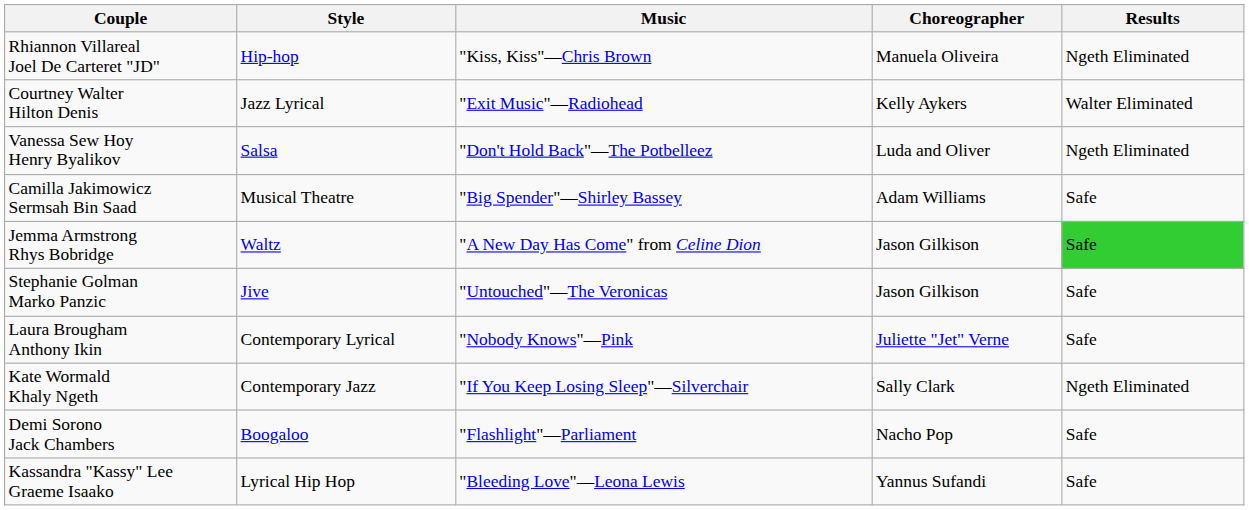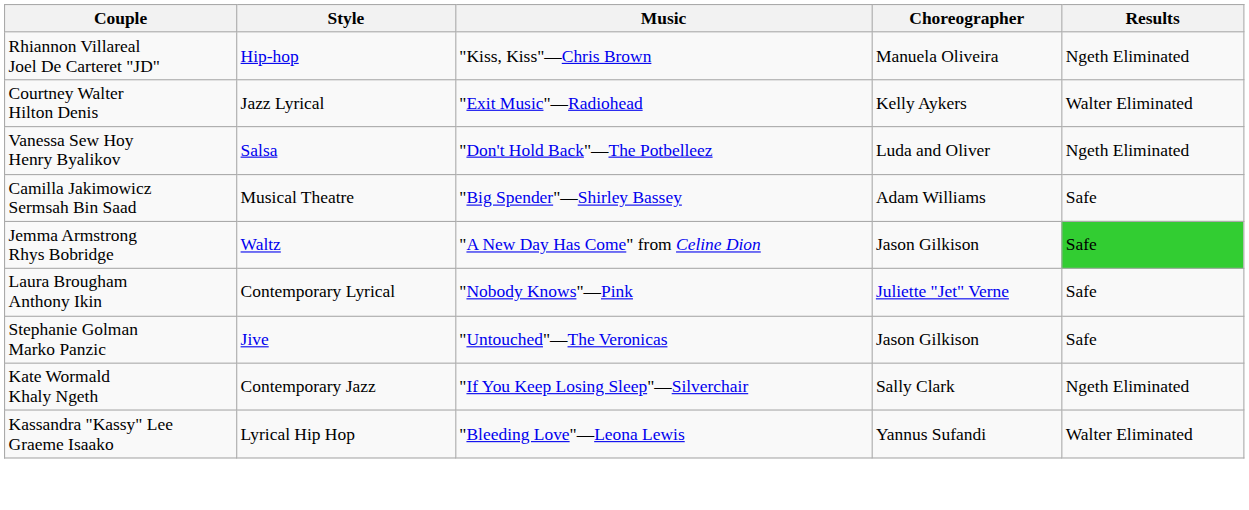rows swapped: Laura Brougham Anthony Ikin <-> Stephanie Golman Marko Panzic
- row: Demi Sorono Jack Chambers | Boogaloo | "Flashlight"—Parliament | Nacho Pop | Safe
Kassandra "Kassy" Lee Graeme Isaako | Results: Safe -> Walter Eliminated
